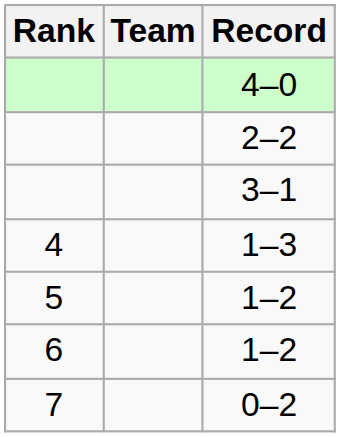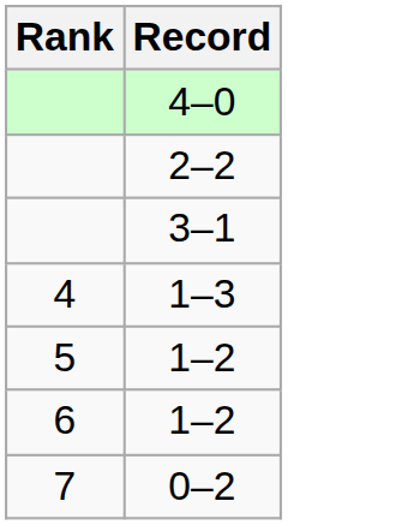- column: Team
